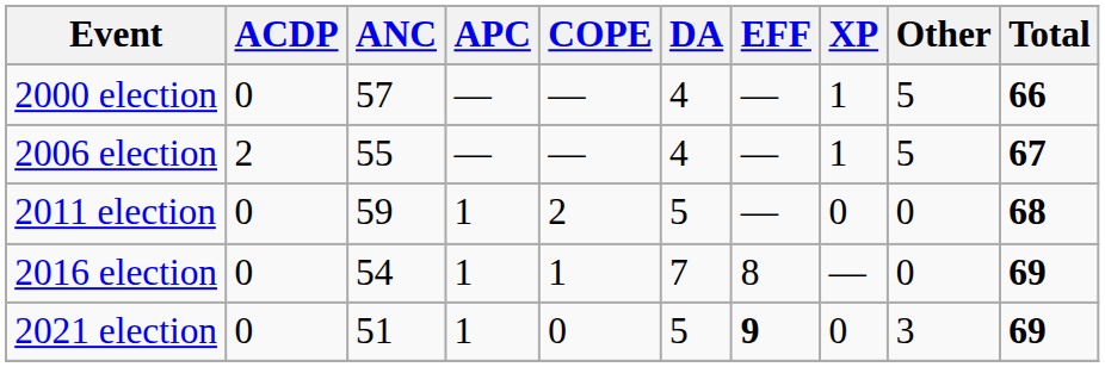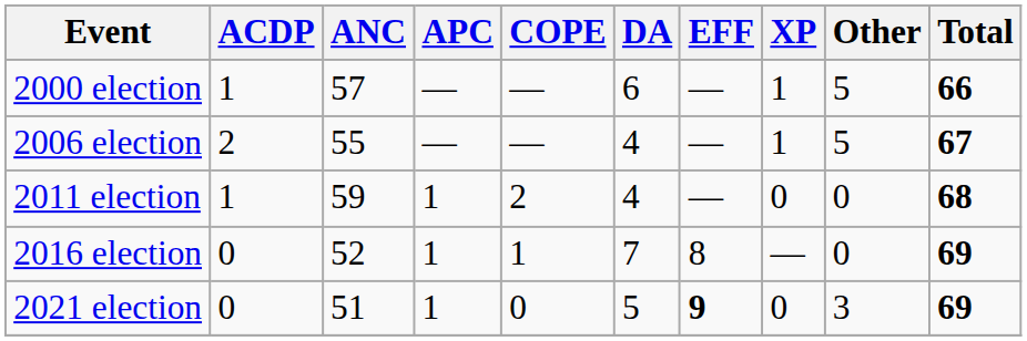2000 election | ACDP: 0 -> 1
2000 election | DA: 4 -> 6
2011 election | ACDP: 0 -> 1
2011 election | DA: 5 -> 4
2016 election | ANC: 54 -> 52
